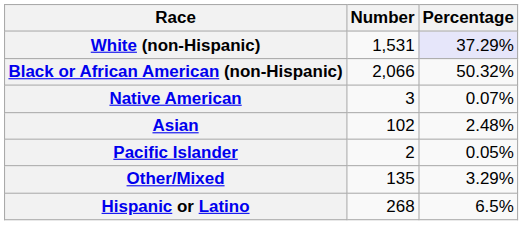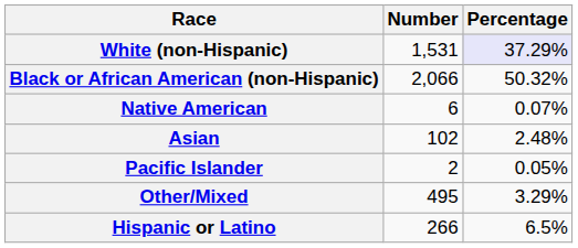Native American | Number: 3 -> 6
Other/Mixed | Number: 135 -> 495
Hispanic or Latino | Number: 268 -> 266
